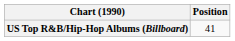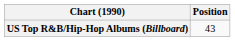US Top R&B/Hip-Hop Albums (Billboard) | Position: 41 -> 43
